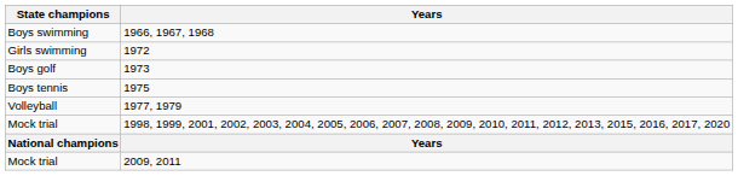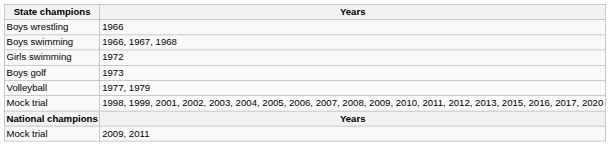+ row: Boys wrestling | 1966
- row: Boys tennis | 1975
